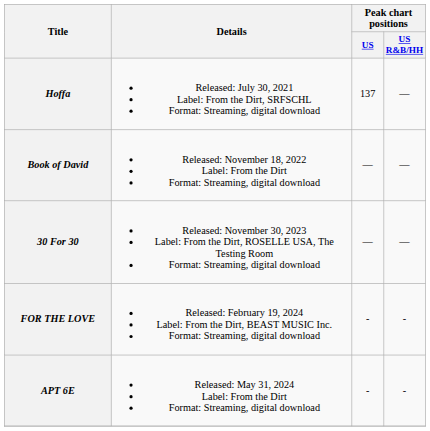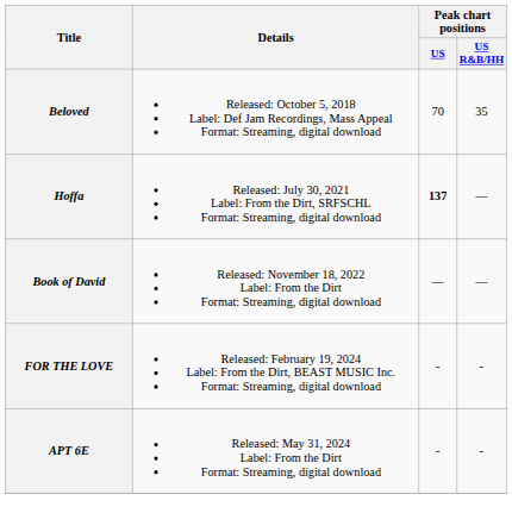+ row: Beloved | Released: October 5, 2018 Label: Def Jam Recordings, Mass Appeal Format: Streaming, digital download | 70 | 35
Hoffa | Peak chart positions / US: normal -> bold
- row: 30 For 30 | Released: November 30, 2023 Label: From the Dirt, ROSELLE USA, The Testing Room Format: Streaming, digital download | — | —
